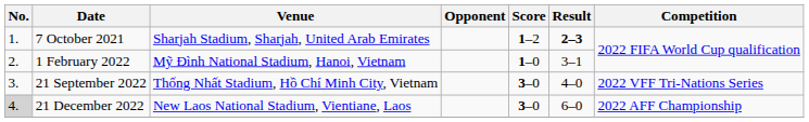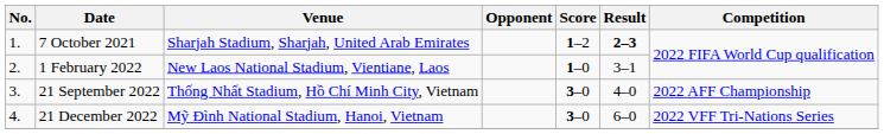1 February 2022 | Venue: Mỹ Đình National Stadium, Hanoi, Vietnam -> New Laos National Stadium, Vientiane, Laos
21 September 2022 | Competition: 2022 VFF Tri-Nations Series -> 2022 AFF Championship
21 December 2022 | No.: lightgrey background -> no background
21 December 2022 | Venue: New Laos National Stadium, Vientiane, Laos -> Mỹ Đình National Stadium, Hanoi, Vietnam
21 December 2022 | Competition: 2022 AFF Championship -> 2022 VFF Tri-Nations Series
